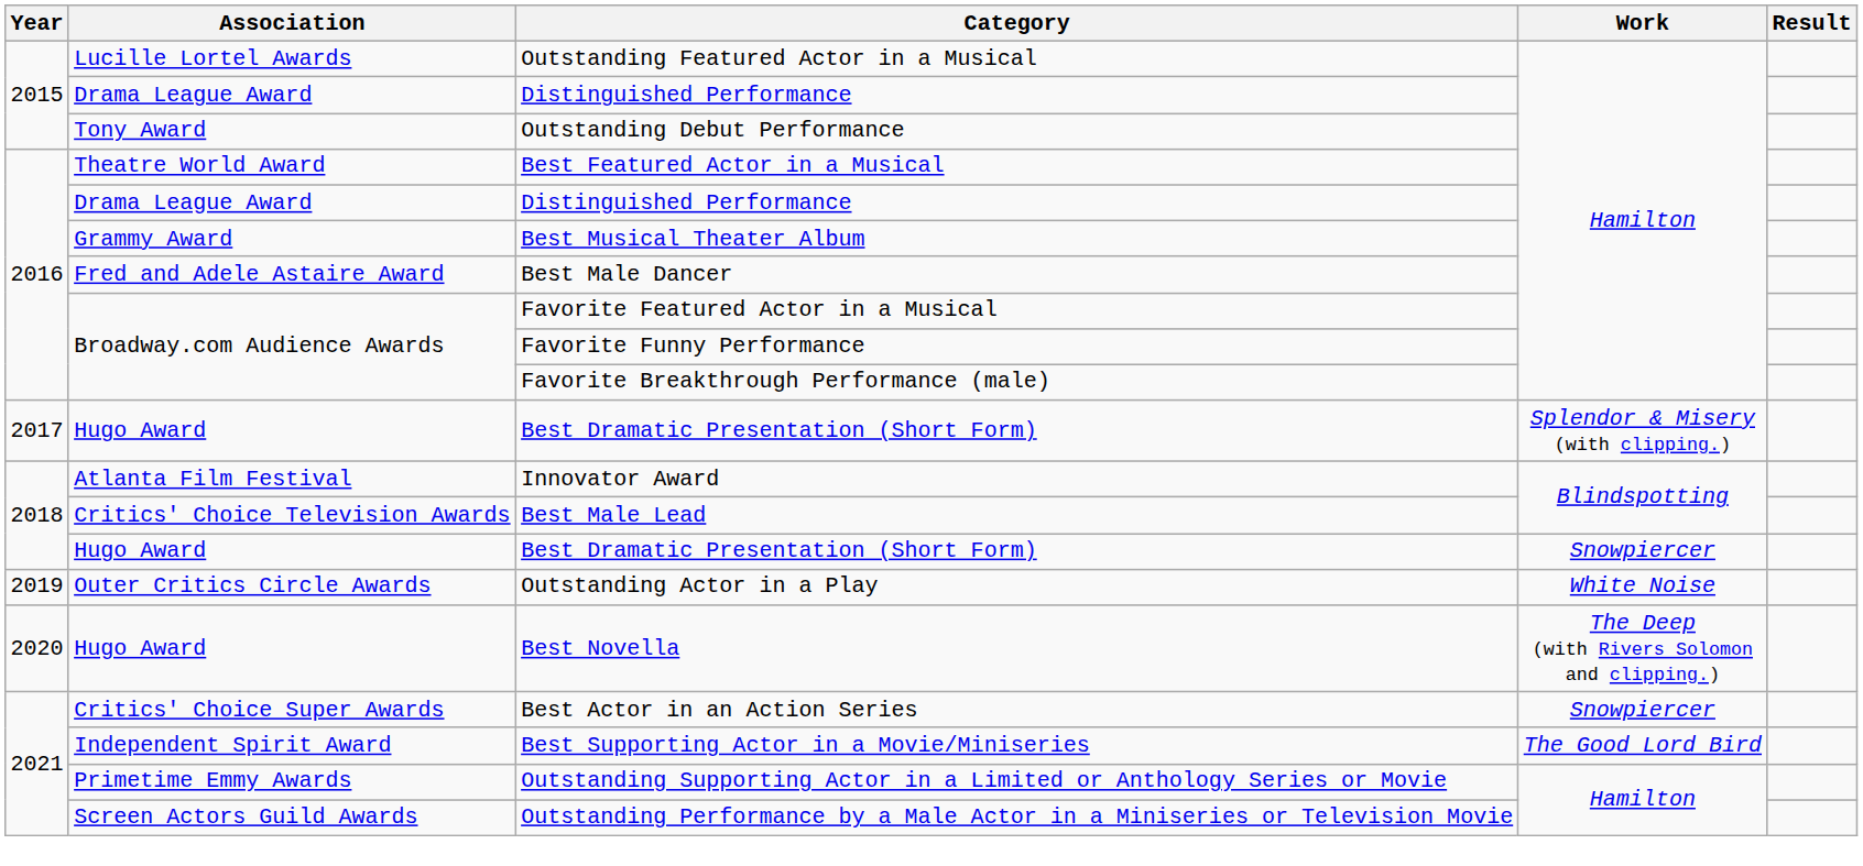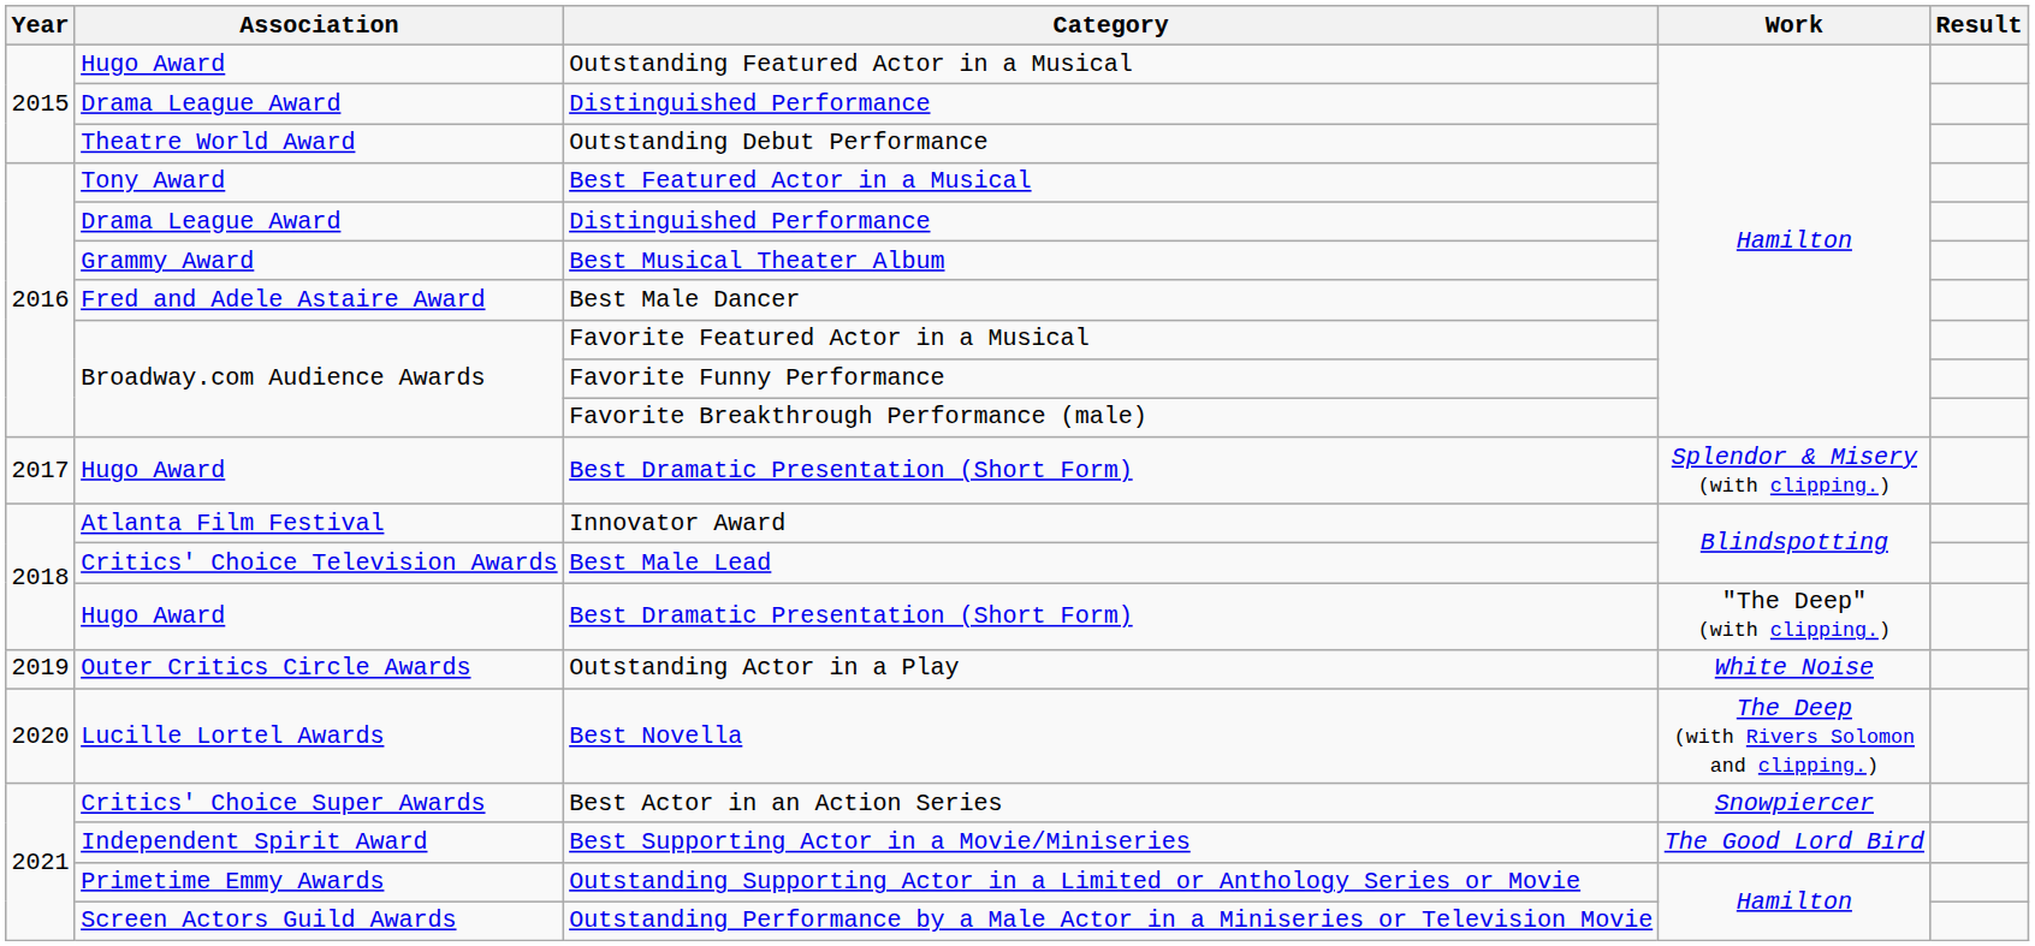Outstanding Featured Actor in a Musical | Association: Lucille Lortel Awards -> Hugo Award
Outstanding Debut Performance | Association: Tony Award -> Theatre World Award
Best Featured Actor in a Musical | Association: Theatre World Award -> Tony Award
2018 / Best Dramatic Presentation (Short Form) | Work: Snowpiercer -> "The Deep" (with clipping.)
Best Novella | Association: Hugo Award -> Lucille Lortel Awards
